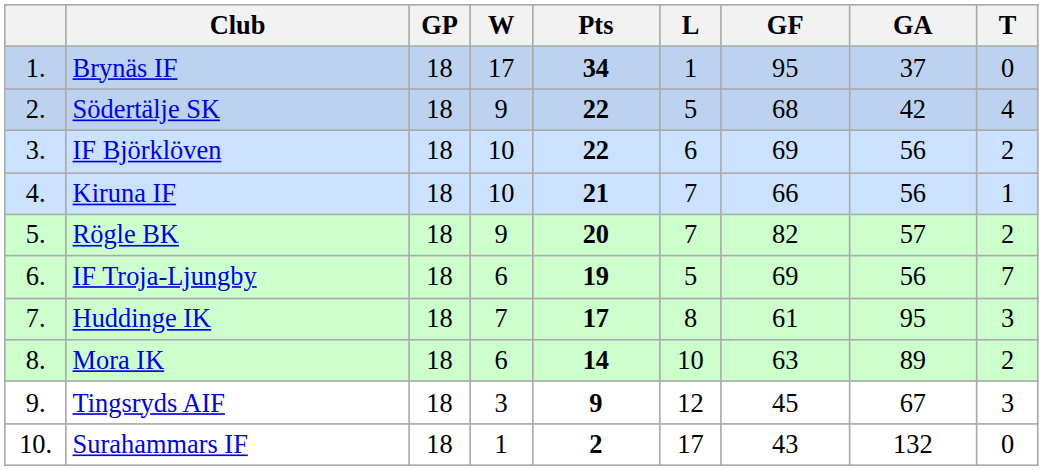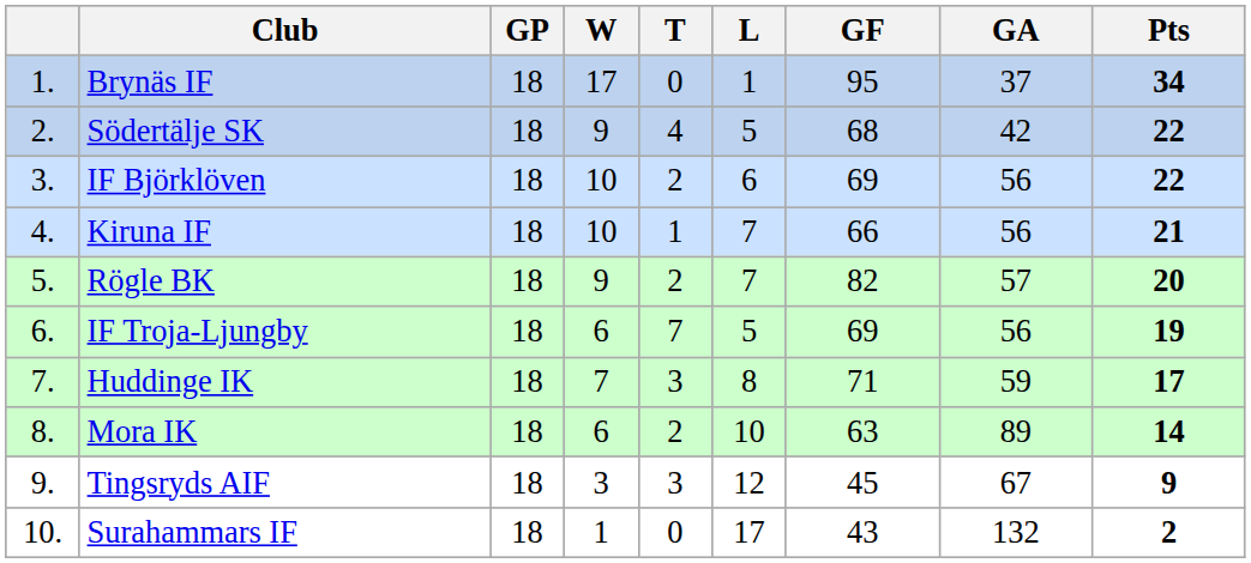columns swapped: T <-> Pts
Huddinge IK | GF: 61 -> 71
Huddinge IK | GA: 95 -> 59
